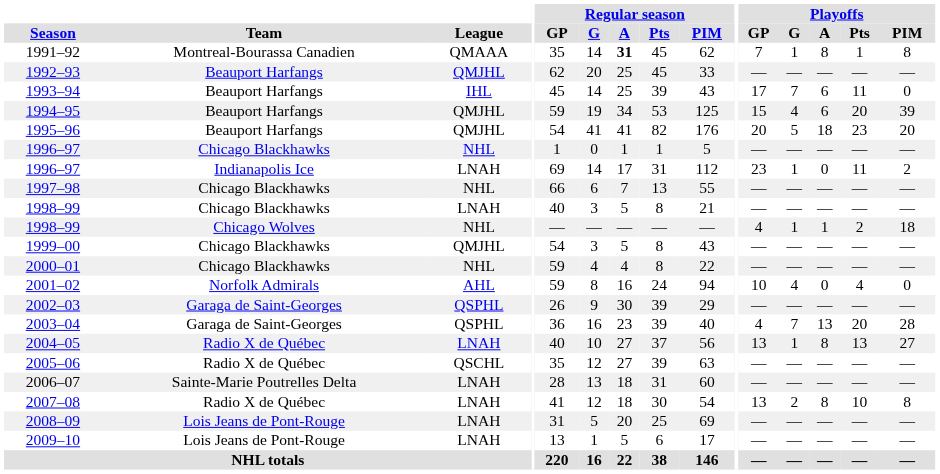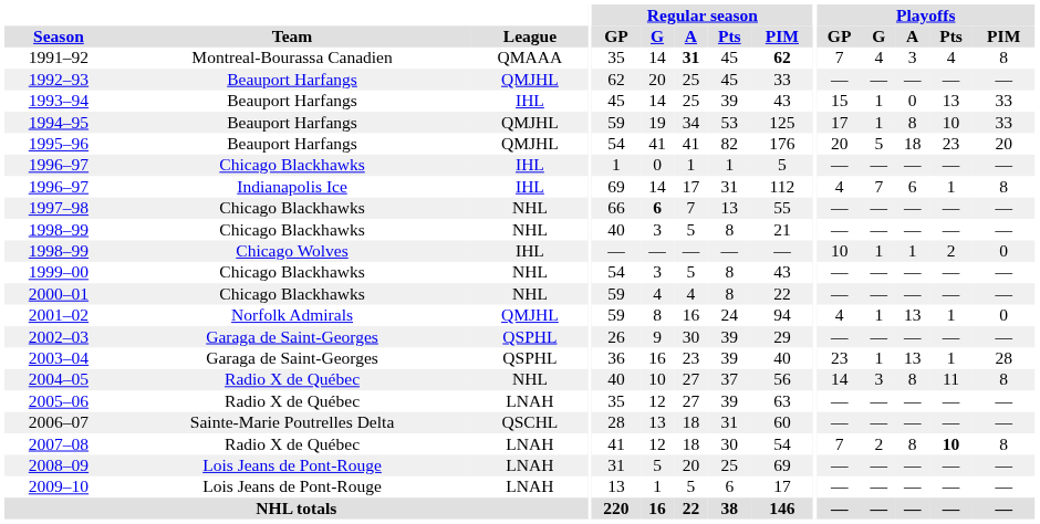1991–92 | Regular season / PIM: normal -> bold
1991–92 | Playoffs / G: 1 -> 4
1991–92 | Playoffs / A: 8 -> 3
1991–92 | Playoffs / Pts: 1 -> 4
1993–94 | Playoffs / GP: 17 -> 15
1993–94 | Playoffs / G: 7 -> 1
1993–94 | Playoffs / A: 6 -> 0
1993–94 | Playoffs / Pts: 11 -> 13
1993–94 | Playoffs / PIM: 0 -> 33
1994–95 | Playoffs / GP: 15 -> 17
1994–95 | Playoffs / G: 4 -> 1
1994–95 | Playoffs / A: 6 -> 8
1994–95 | Playoffs / Pts: 20 -> 10
1994–95 | Playoffs / PIM: 39 -> 33
1996–97 / Chicago Blackhawks | League: NHL -> IHL
1996–97 / Indianapolis Ice | League: LNAH -> IHL
1996–97 / Indianapolis Ice | Playoffs / GP: 23 -> 4
1996–97 / Indianapolis Ice | Playoffs / G: 1 -> 7
1996–97 / Indianapolis Ice | Playoffs / A: 0 -> 6
1996–97 / Indianapolis Ice | Playoffs / Pts: 11 -> 1
1996–97 / Indianapolis Ice | Playoffs / PIM: 2 -> 8
1997–98 | Regular season / G: normal -> bold
1998–99 / Chicago Blackhawks | League: LNAH -> NHL
1998–99 / Chicago Wolves | League: NHL -> IHL
1998–99 / Chicago Wolves | Playoffs / GP: 4 -> 10
1998–99 / Chicago Wolves | Playoffs / PIM: 18 -> 0
1999–00 | League: QMJHL -> NHL
2001–02 | League: AHL -> QMJHL
2001–02 | Playoffs / GP: 10 -> 4
2001–02 | Playoffs / G: 4 -> 1
2001–02 | Playoffs / A: 0 -> 13
2001–02 | Playoffs / Pts: 4 -> 1
2003–04 | Playoffs / GP: 4 -> 23
2003–04 | Playoffs / G: 7 -> 1
2003–04 | Playoffs / Pts: 20 -> 1
2004–05 | League: LNAH -> NHL
2004–05 | Playoffs / GP: 13 -> 14
2004–05 | Playoffs / G: 1 -> 3
2004–05 | Playoffs / Pts: 13 -> 11
2004–05 | Playoffs / PIM: 27 -> 8
2005–06 | League: QSCHL -> LNAH
2006–07 | League: LNAH -> QSCHL
2007–08 | Playoffs / GP: 13 -> 7
2007–08 | Playoffs / Pts: normal -> bold
